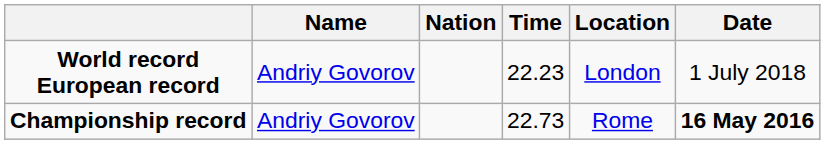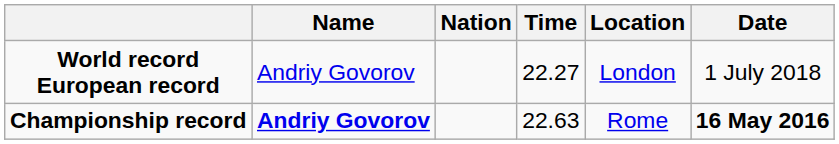World record European record | Time: 22.23 -> 22.27
Championship record | Name: normal -> bold
Championship record | Time: 22.73 -> 22.63
